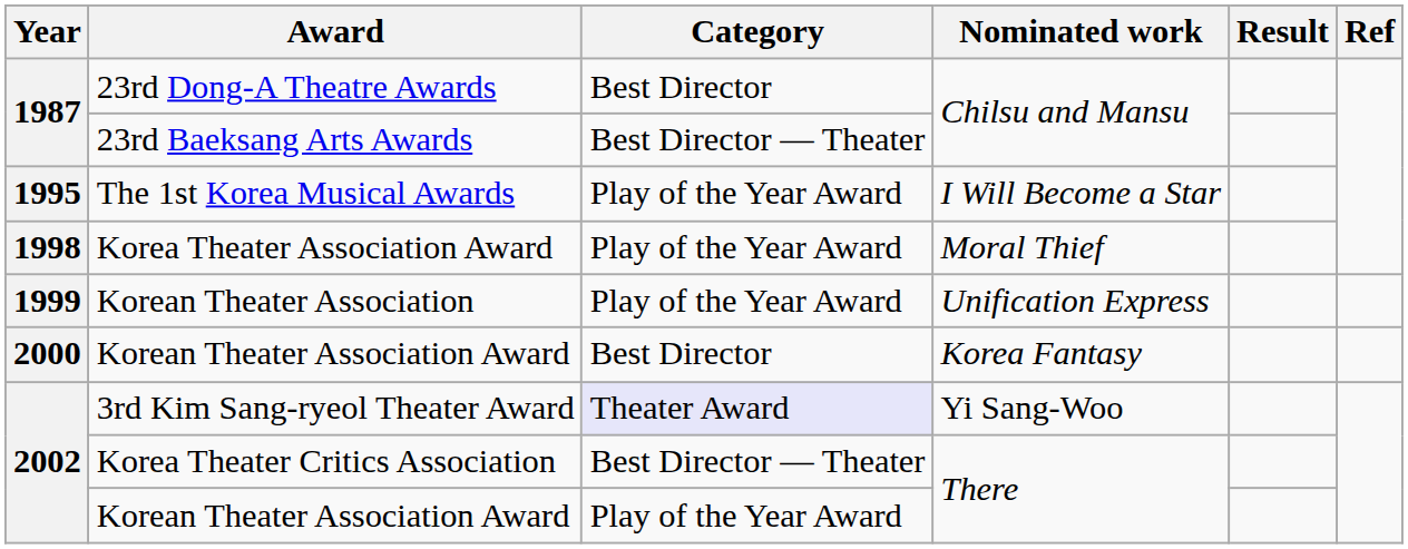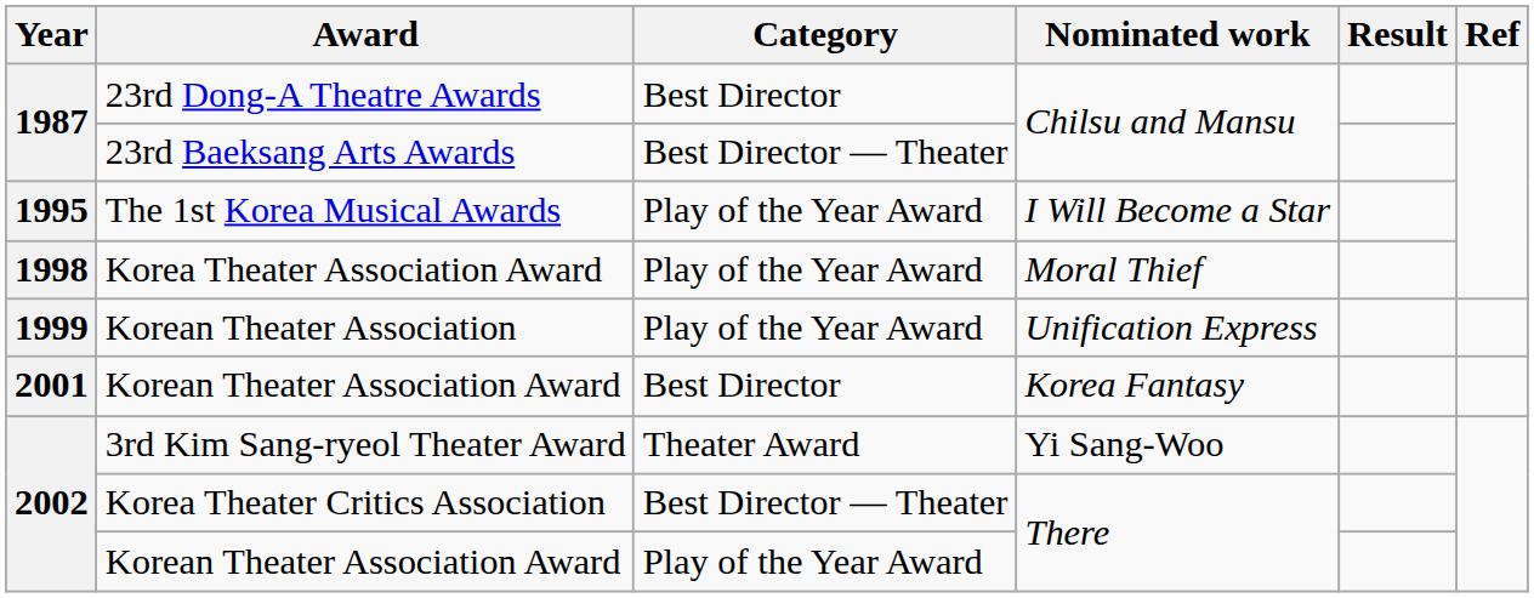Korean Theater Association Award / Korea Fantasy | Year: 2000 -> 2001
3rd Kim Sang-ryeol Theater Award | Category: lavender background -> no background
